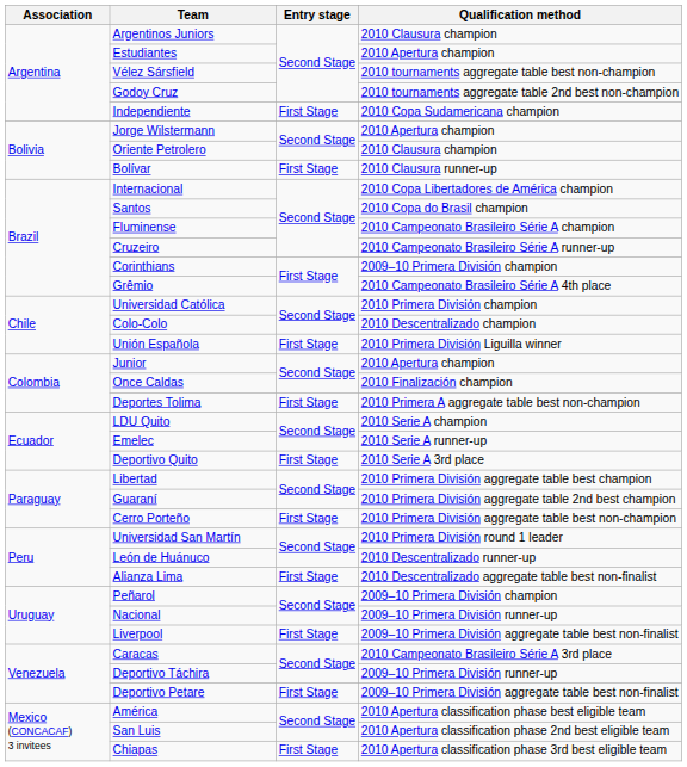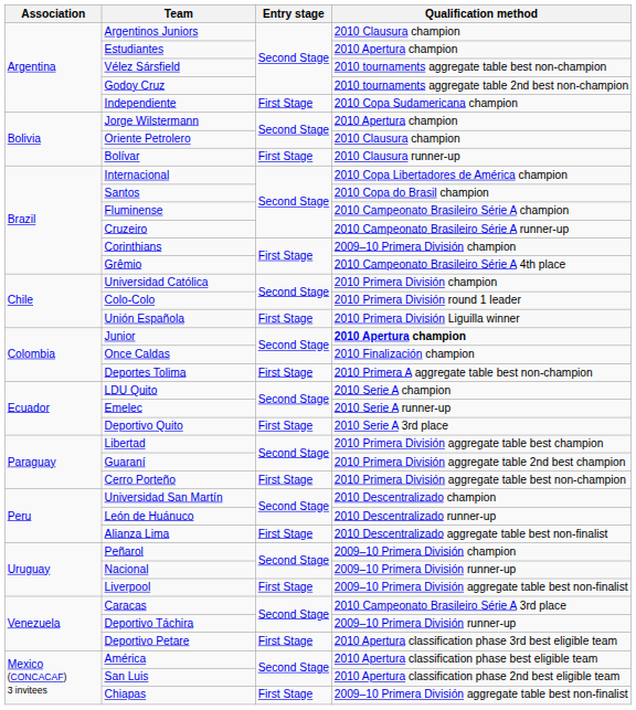Colo-Colo | Qualification method: 2010 Descentralizado champion -> 2010 Primera División round 1 leader
Junior | Qualification method: normal -> bold
Universidad San Martín | Qualification method: 2010 Primera División round 1 leader -> 2010 Descentralizado champion
Deportivo Petare | Qualification method: 2009–10 Primera División aggregate table best non-finalist -> 2010 Apertura classification phase 3rd best eligible team
Chiapas | Qualification method: 2010 Apertura classification phase 3rd best eligible team -> 2009–10 Primera División aggregate table best non-finalist
